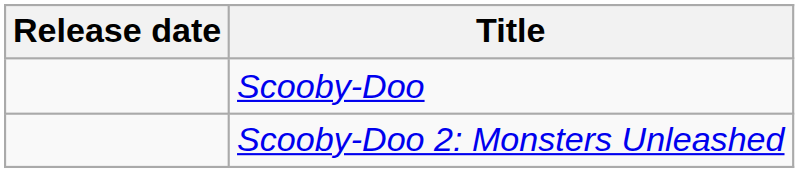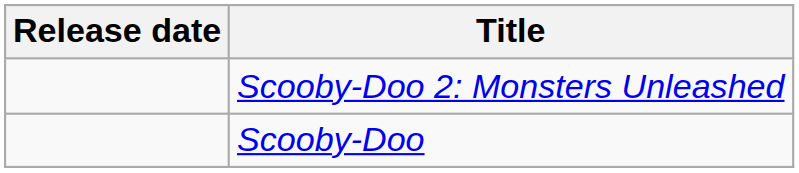rows swapped: Scooby-Doo <-> Scooby-Doo 2: Monsters Unleashed
